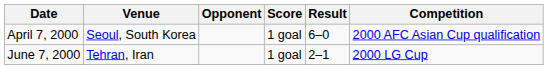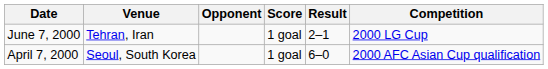rows swapped: April 7, 2000 <-> June 7, 2000
